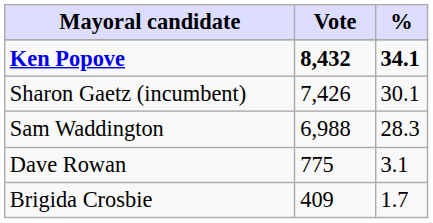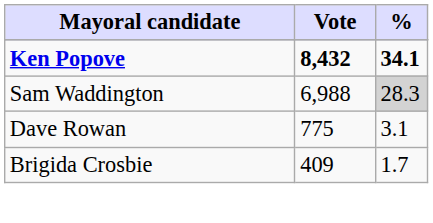- row: Sharon Gaetz (incumbent) | 7,426 | 30.1
Sam Waddington | %: no background -> lightgrey background
